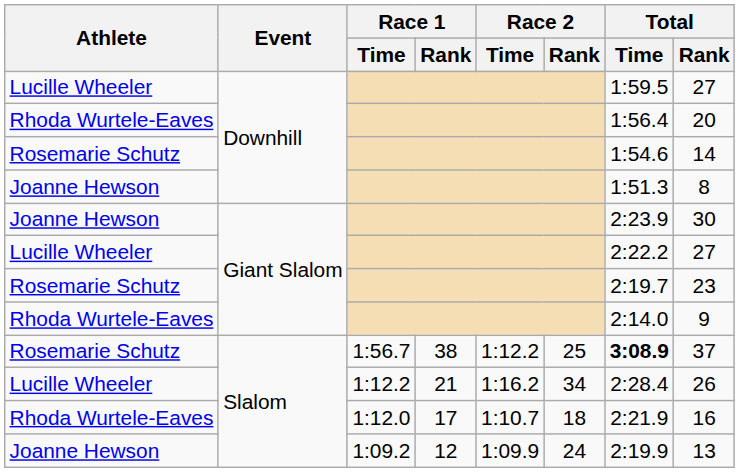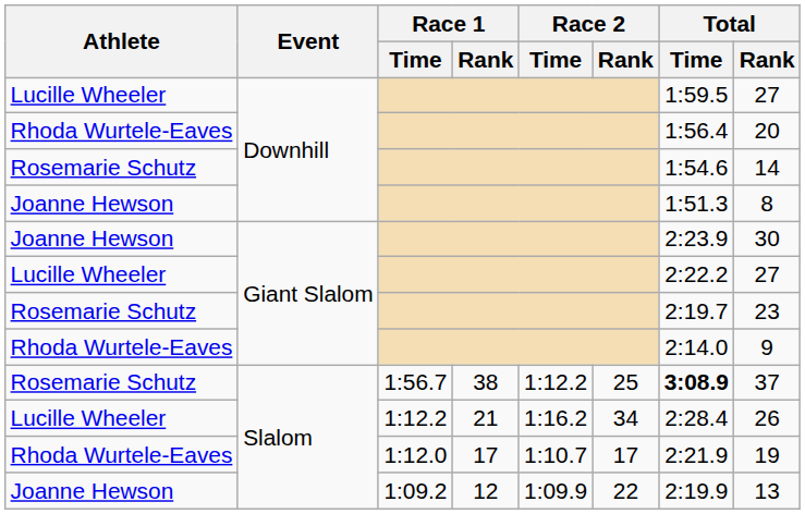1:12.0 | Race 2 / Rank: 18 -> 17
1:12.0 | Total / Rank: 16 -> 19
1:09.2 | Race 2 / Rank: 24 -> 22
